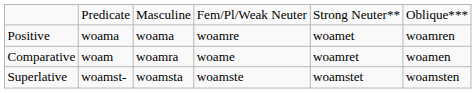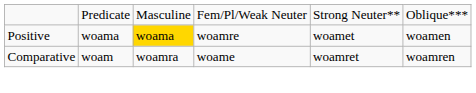Positive | column 3: no background -> gold background
Positive | column 6: woamren -> woamen
Comparative | column 6: woamen -> woamren
- row: Superlative | woamst- | woamsta | woamste | woamstet | woamsten
